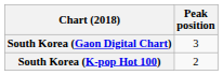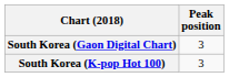South Korea (K-pop Hot 100) | Peak position: 2 -> 3
